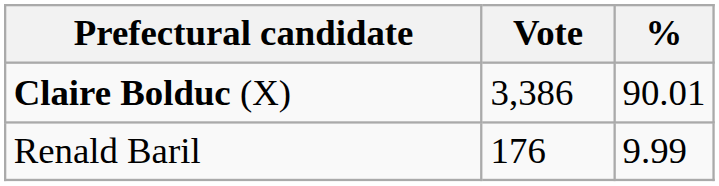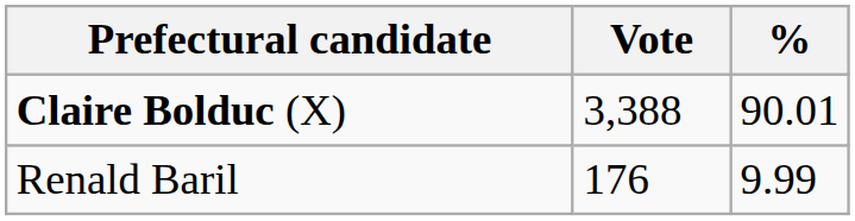Claire Bolduc (X) | Vote: 3,386 -> 3,388
